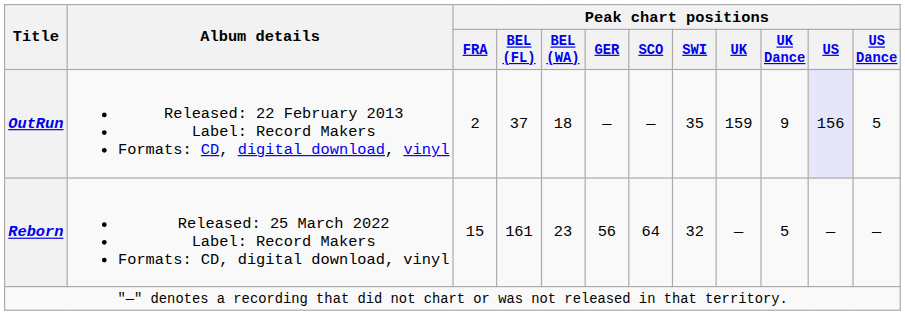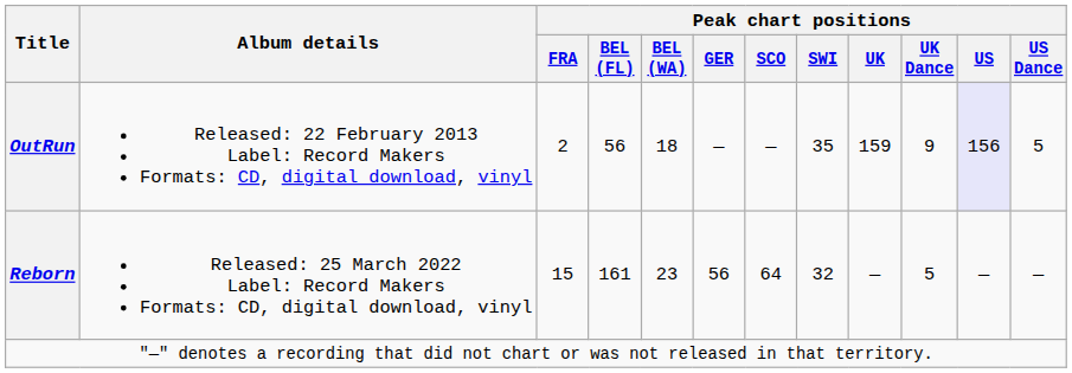OutRun | Peak chart positions / BEL (FL): 37 -> 56
